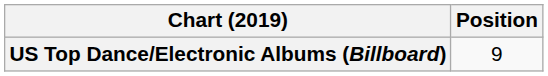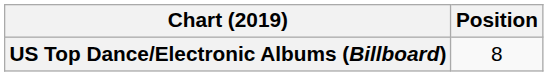US Top Dance/Electronic Albums (Billboard) | Position: 9 -> 8
